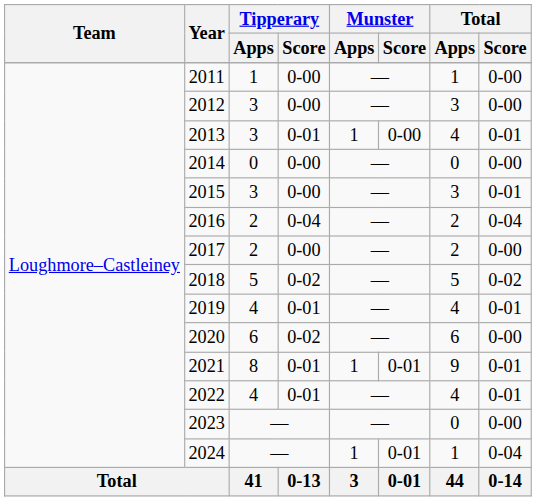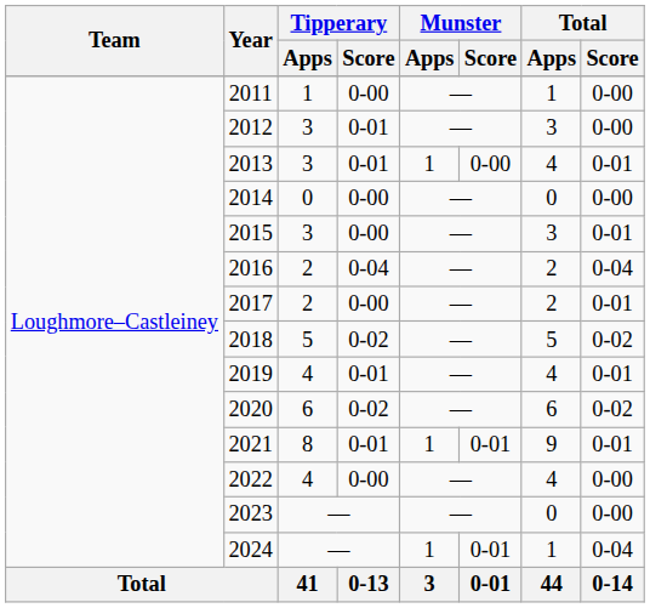2012 | Tipperary / Score: 0-00 -> 0-01
2017 | Total / Score: 0-00 -> 0-01
2020 | Total / Score: 0-00 -> 0-02
2022 | Tipperary / Score: 0-01 -> 0-00
2022 | Total / Score: 0-01 -> 0-00
